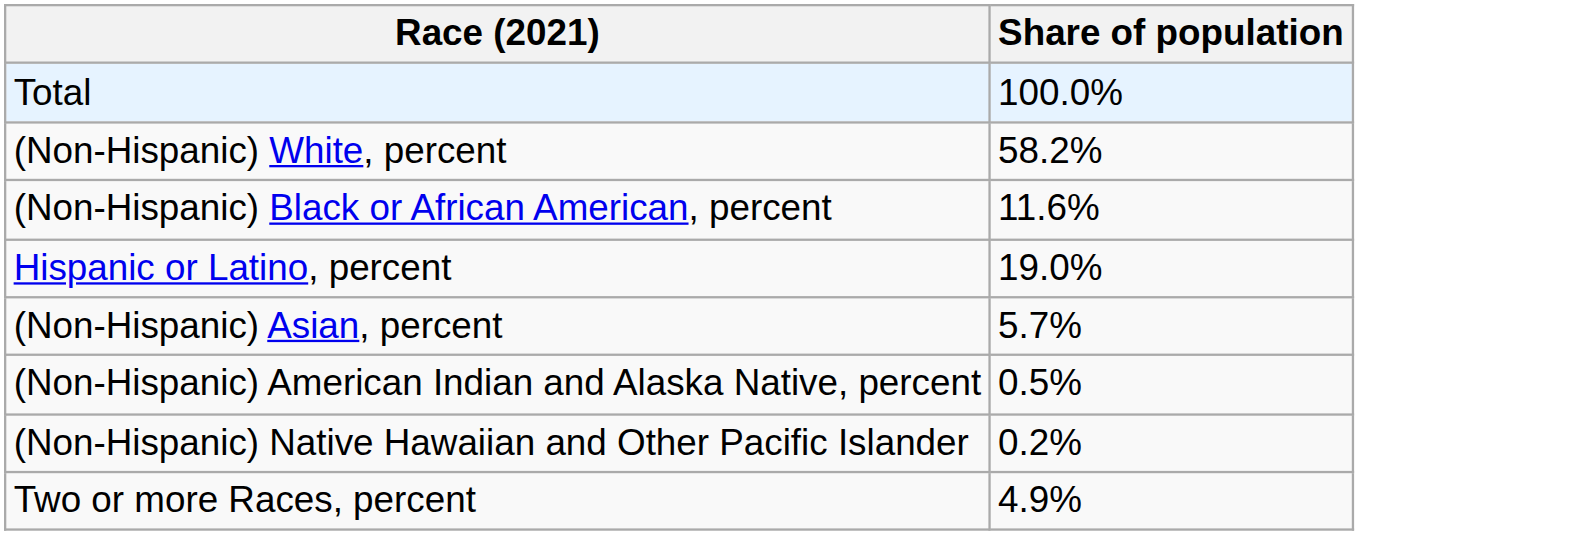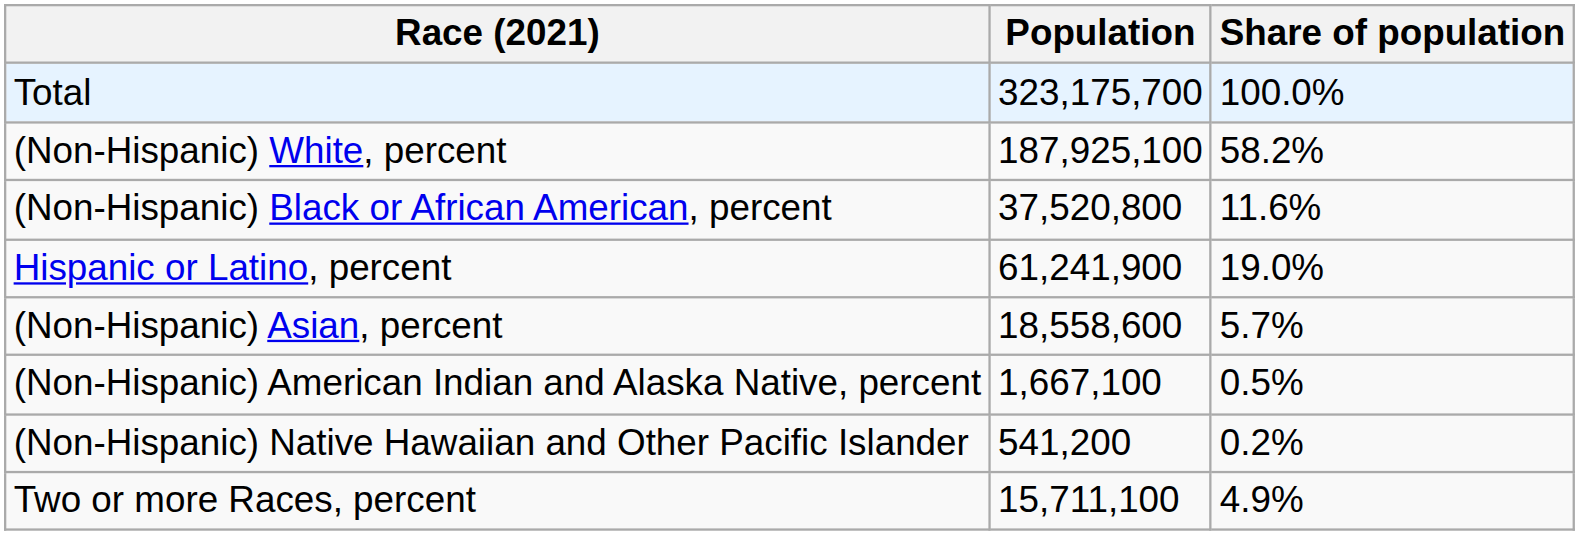+ column: Population | 323,175,700 | 187,925,100 | 37,520,800 | 61,241,900 | 18,558,600 | 1,667,100 | 541,200 | 15,711,100
